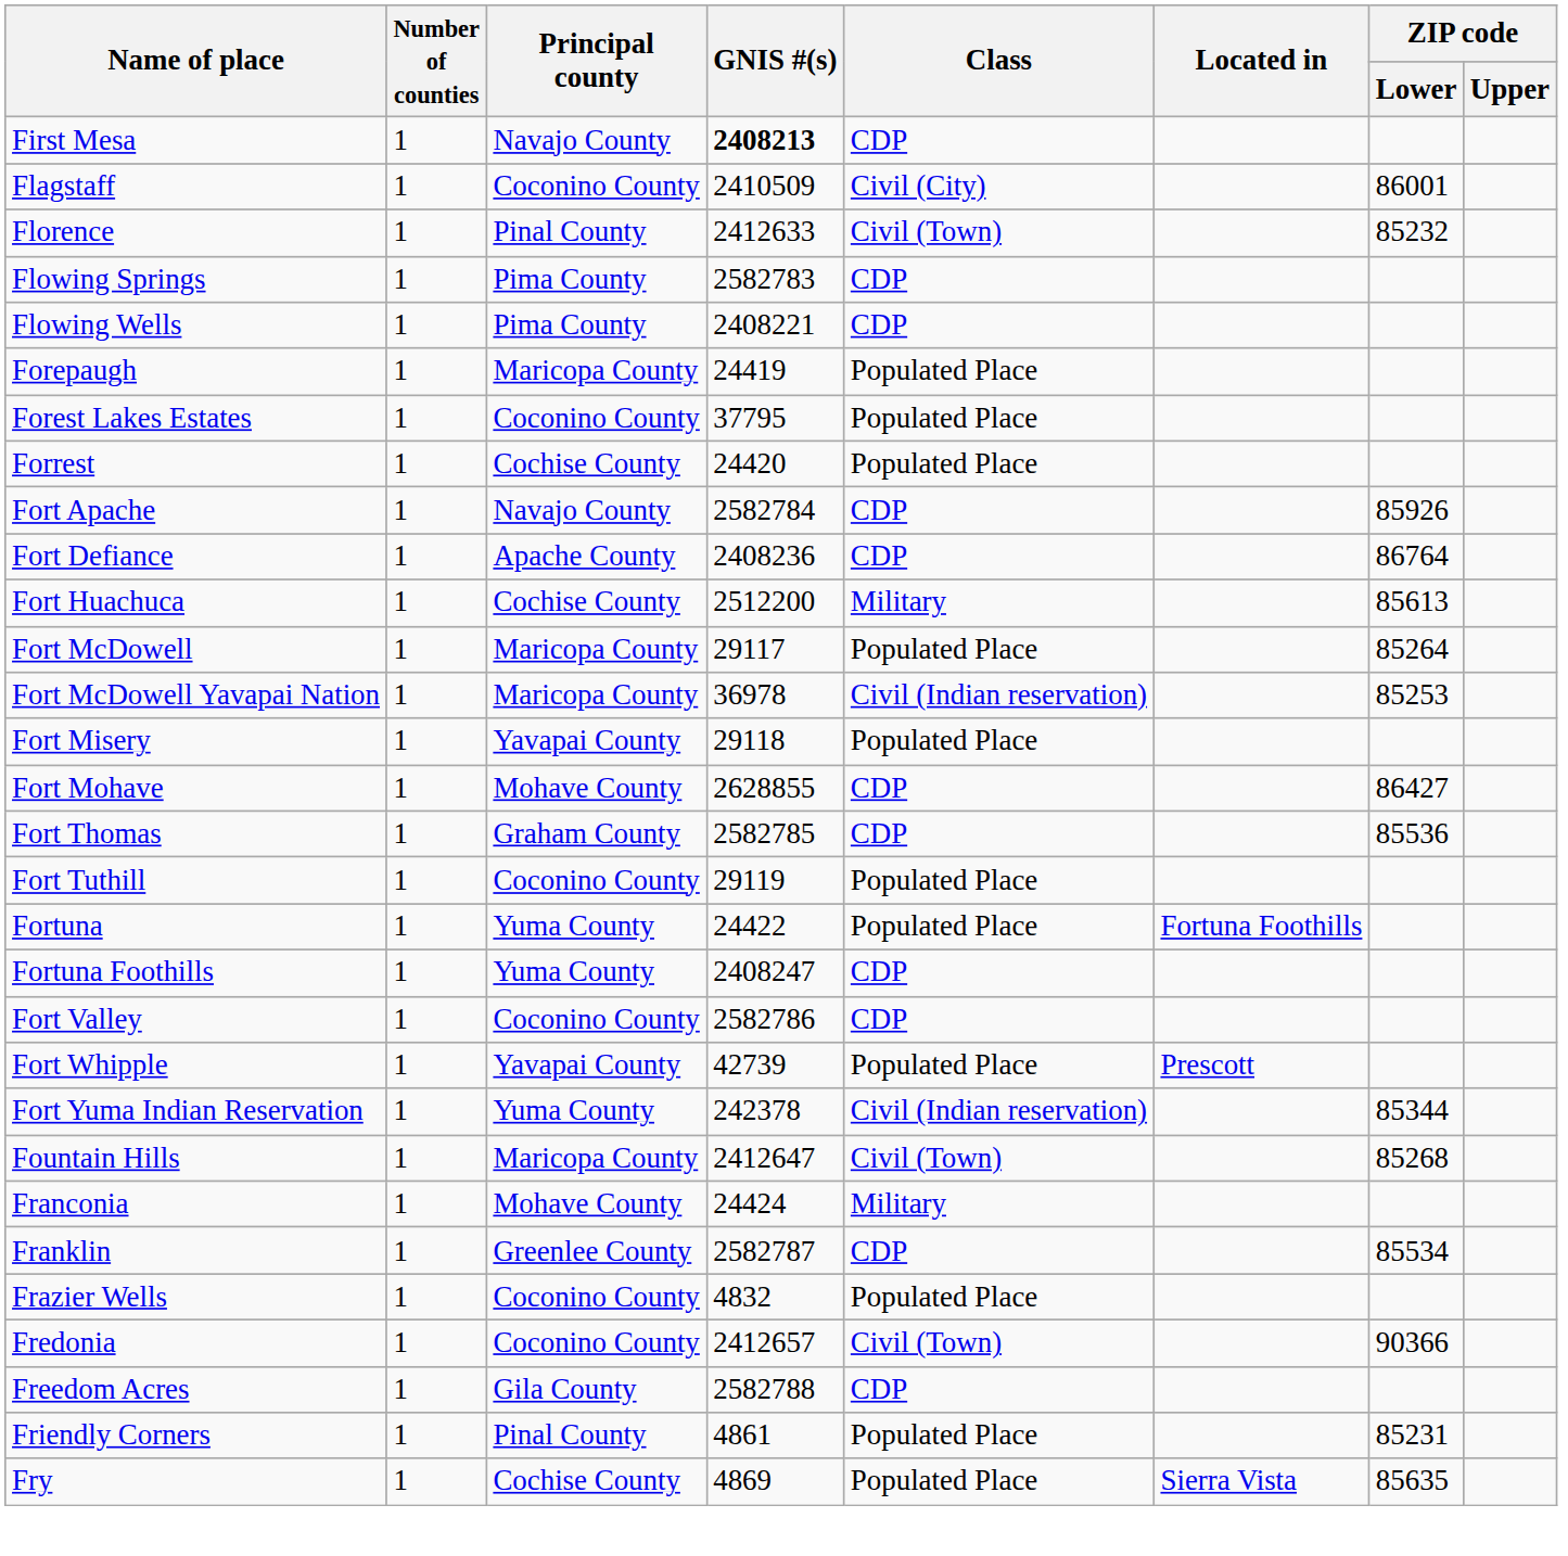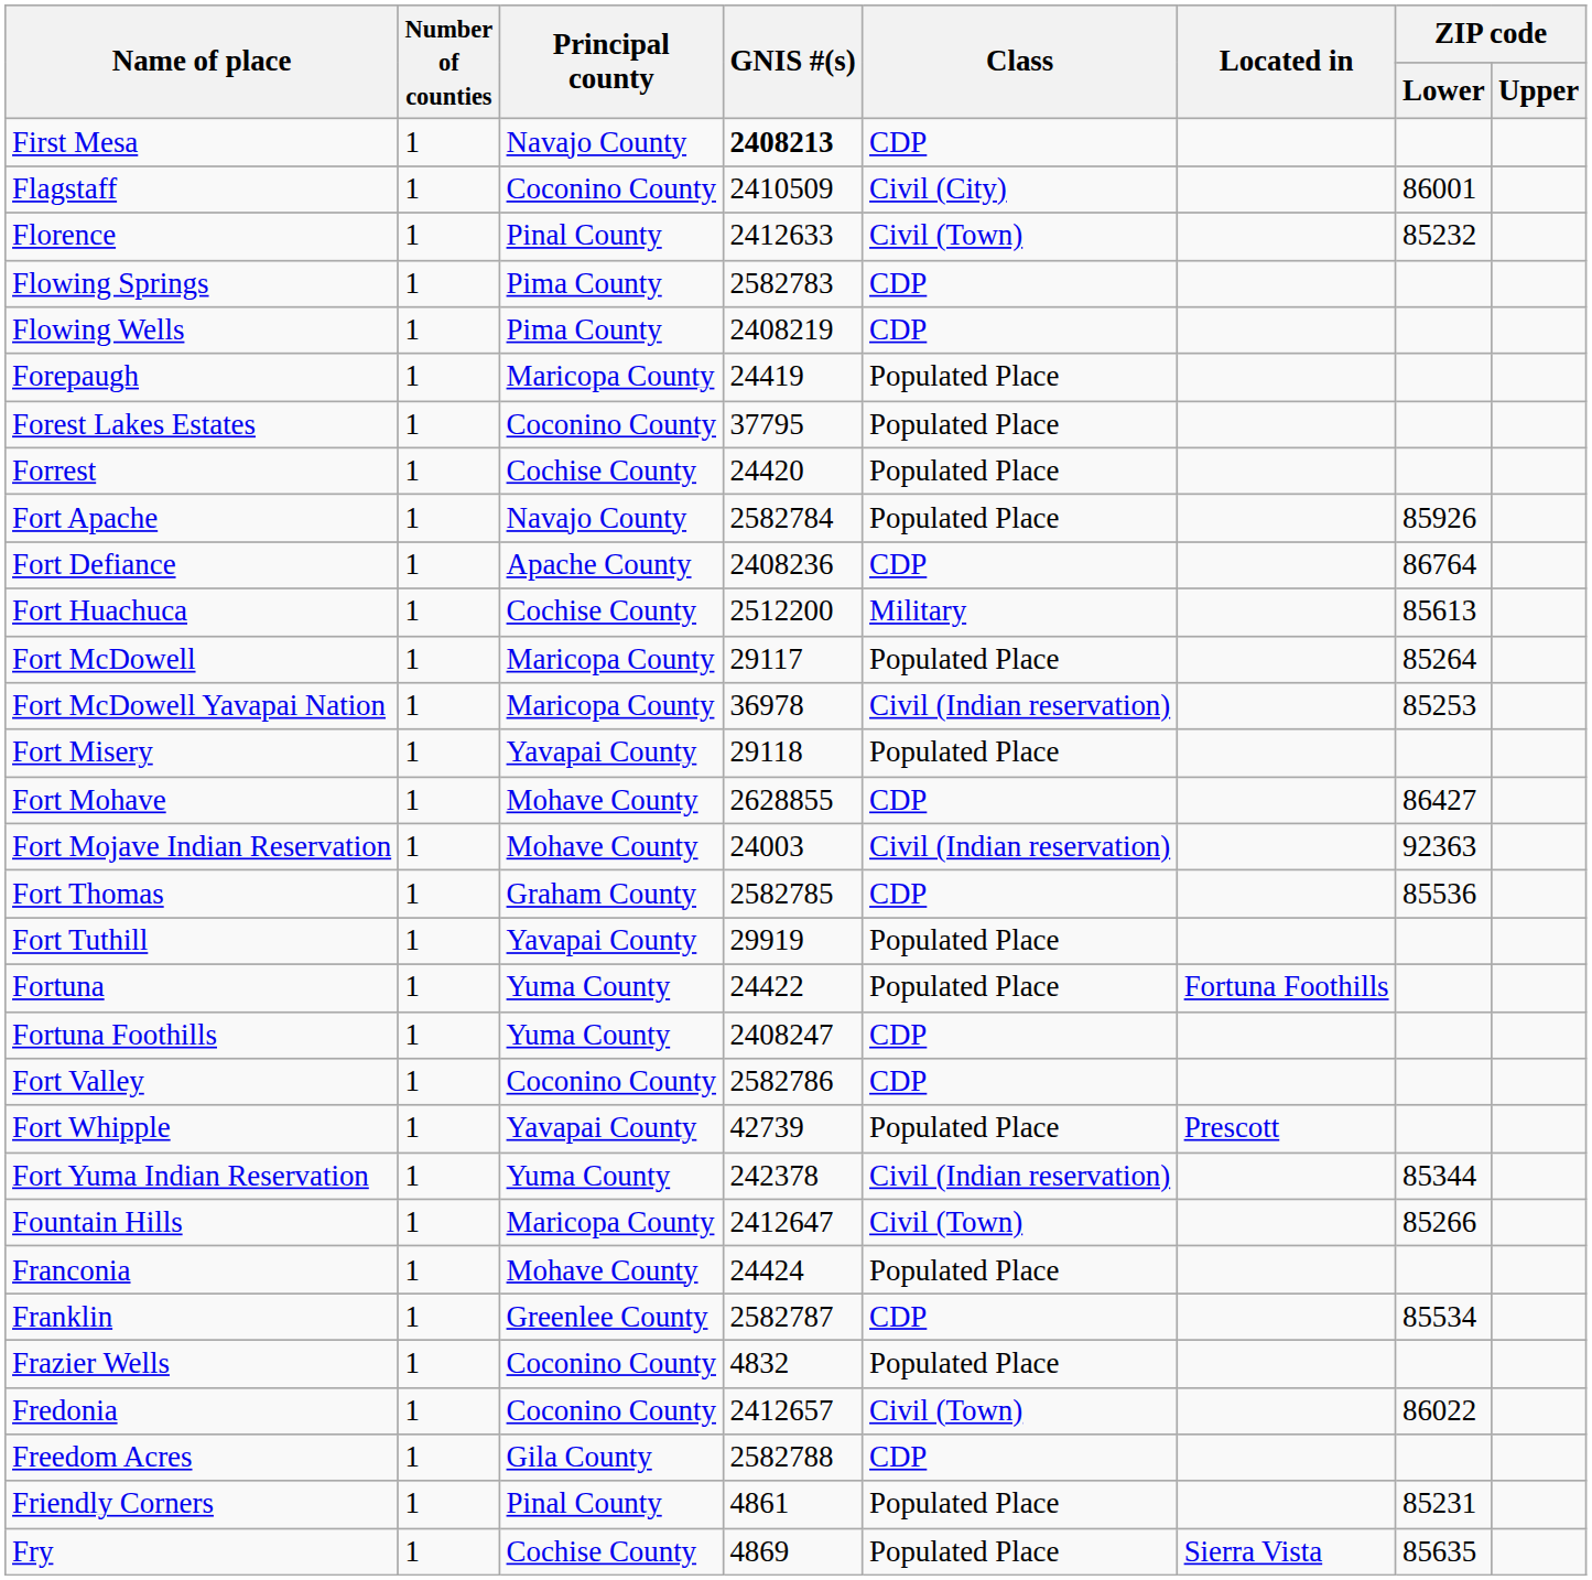Flowing Wells | GNIS #(s): 2408221 -> 2408219
Fort Apache | Class: CDP -> Populated Place
+ row: Fort Mojave Indian Reservation | 1 | Mohave County | 24003 | Civil (Indian reservation) | 92363
Fort Tuthill | Principal county: Coconino County -> Yavapai County
Fort Tuthill | GNIS #(s): 29119 -> 29919
Fountain Hills | ZIP code / Lower: 85268 -> 85266
Franconia | Class: Military -> Populated Place
Fredonia | ZIP code / Lower: 90366 -> 86022
